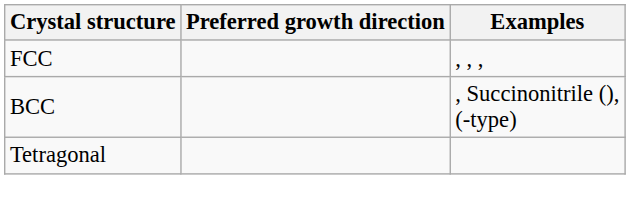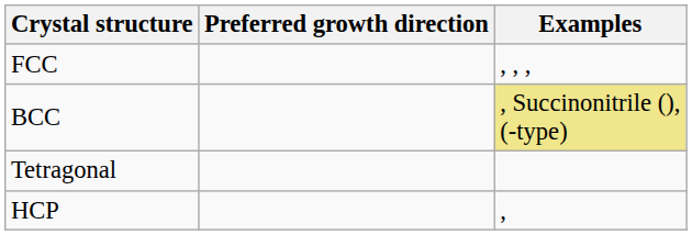BCC | Examples: no background -> khaki background
+ row: HCP | ,
